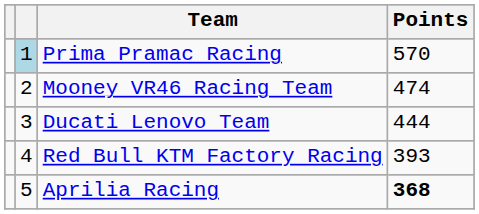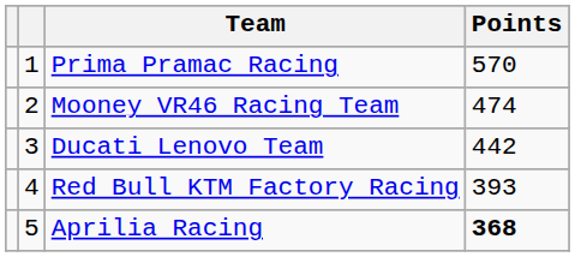Prima Pramac Racing | column 2: lightblue background -> no background
Ducati Lenovo Team | Points: 444 -> 442
